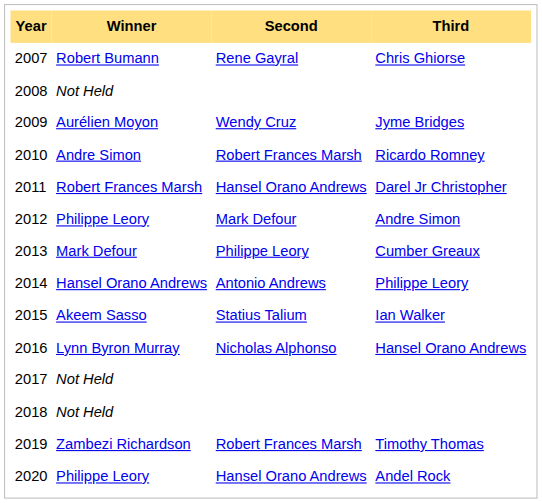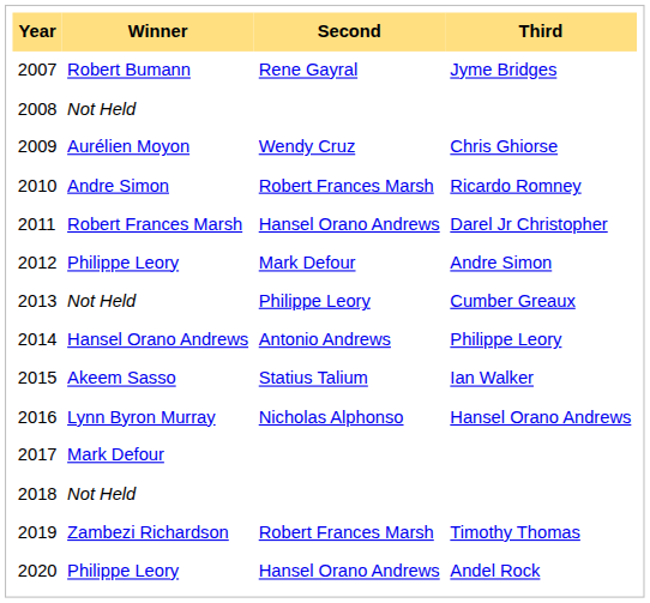2007 | Third: Chris Ghiorse -> Jyme Bridges
2009 | Third: Jyme Bridges -> Chris Ghiorse
2013 | Winner: Mark Defour -> Not Held
2017 | Winner: Not Held -> Mark Defour
